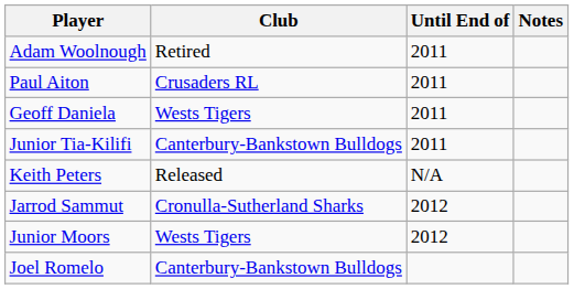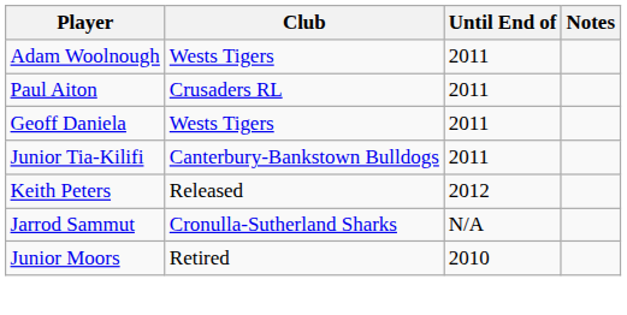Adam Woolnough | Club: Retired -> Wests Tigers
Keith Peters | Until End of: N/A -> 2012
Jarrod Sammut | Until End of: 2012 -> N/A
Junior Moors | Club: Wests Tigers -> Retired
Junior Moors | Until End of: 2012 -> 2010
- row: Joel Romelo | Canterbury-Bankstown Bulldogs
